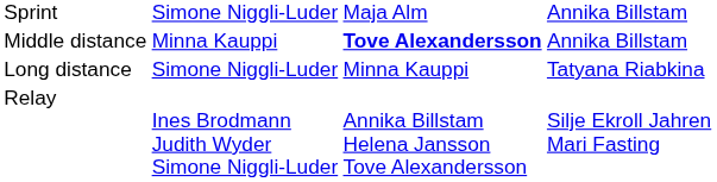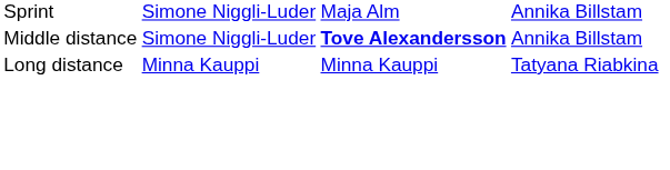Middle distance | column 2: Minna Kauppi -> Simone Niggli-Luder
Long distance | column 2: Simone Niggli-Luder -> Minna Kauppi
- row: Relay | Ines Brodmann Judith Wyder Simone Niggli-Luder | Annika Billstam Helena Jansson Tove Alexandersson | Silje Ekroll Jahren Mari Fasting
